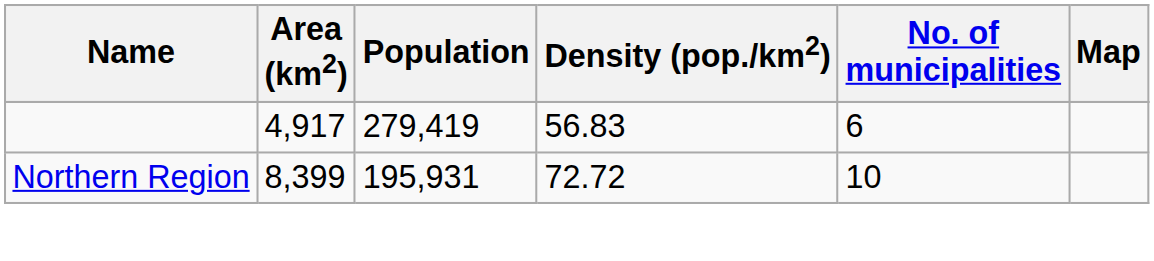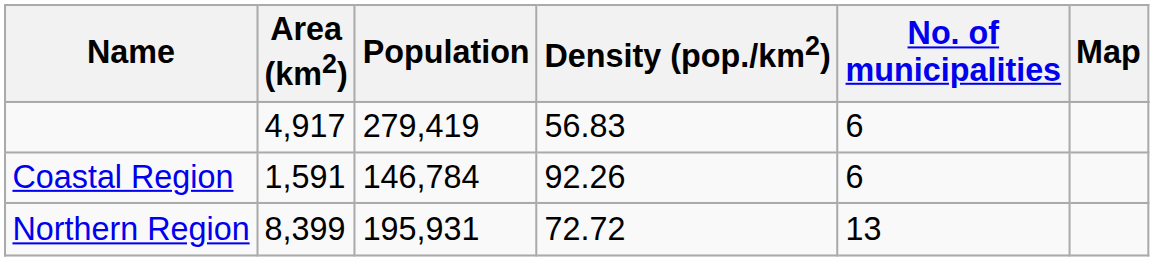+ row: Coastal Region | 1,591 | 146,784 | 92.26 | 6
Northern Region | No. of municipalities: 10 -> 13
